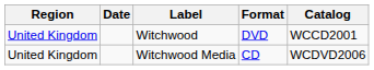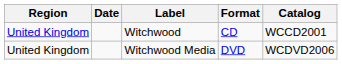Witchwood | Format: DVD -> CD
Witchwood Media | Format: CD -> DVD
